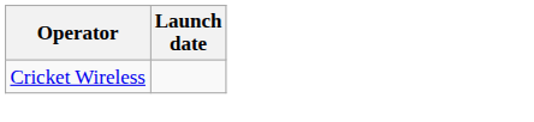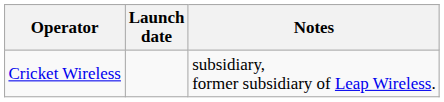+ column: Notes | subsidiary, former subsidiary of Leap Wireless.
